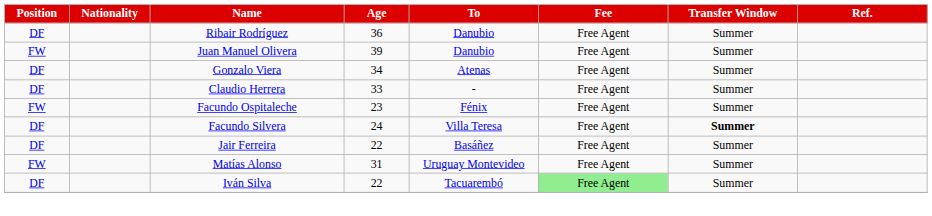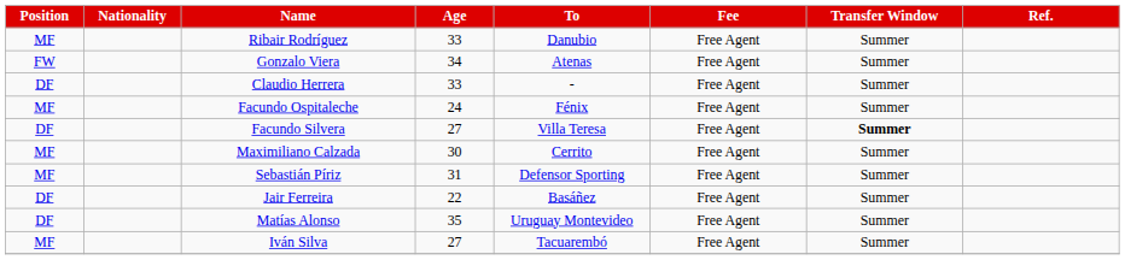Ribair Rodríguez | Position: DF -> MF
Ribair Rodríguez | Age: 36 -> 33
- row: FW | Juan Manuel Olivera | 39 | Danubio | Free Agent | Summer
Gonzalo Viera | Position: DF -> FW
Facundo Ospitaleche | Position: FW -> MF
Facundo Ospitaleche | Age: 23 -> 24
Facundo Silvera | Age: 24 -> 27
+ row: MF | Maximiliano Calzada | 30 | Cerrito | Free Agent | Summer
+ row: MF | Sebastián Píriz | 31 | Defensor Sporting | Free Agent | Summer
Matías Alonso | Position: FW -> DF
Matías Alonso | Age: 31 -> 35
Iván Silva | Position: DF -> MF
Iván Silva | Age: 22 -> 27
Iván Silva | Fee: lightgreen background -> no background
